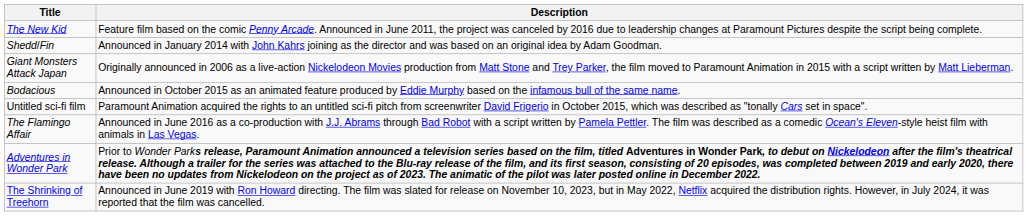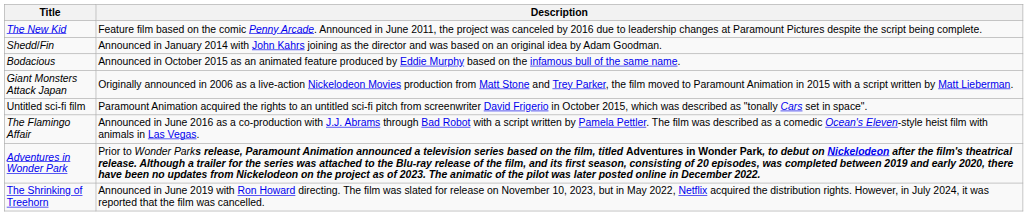rows swapped: Giant Monsters Attack Japan <-> Bodacious
